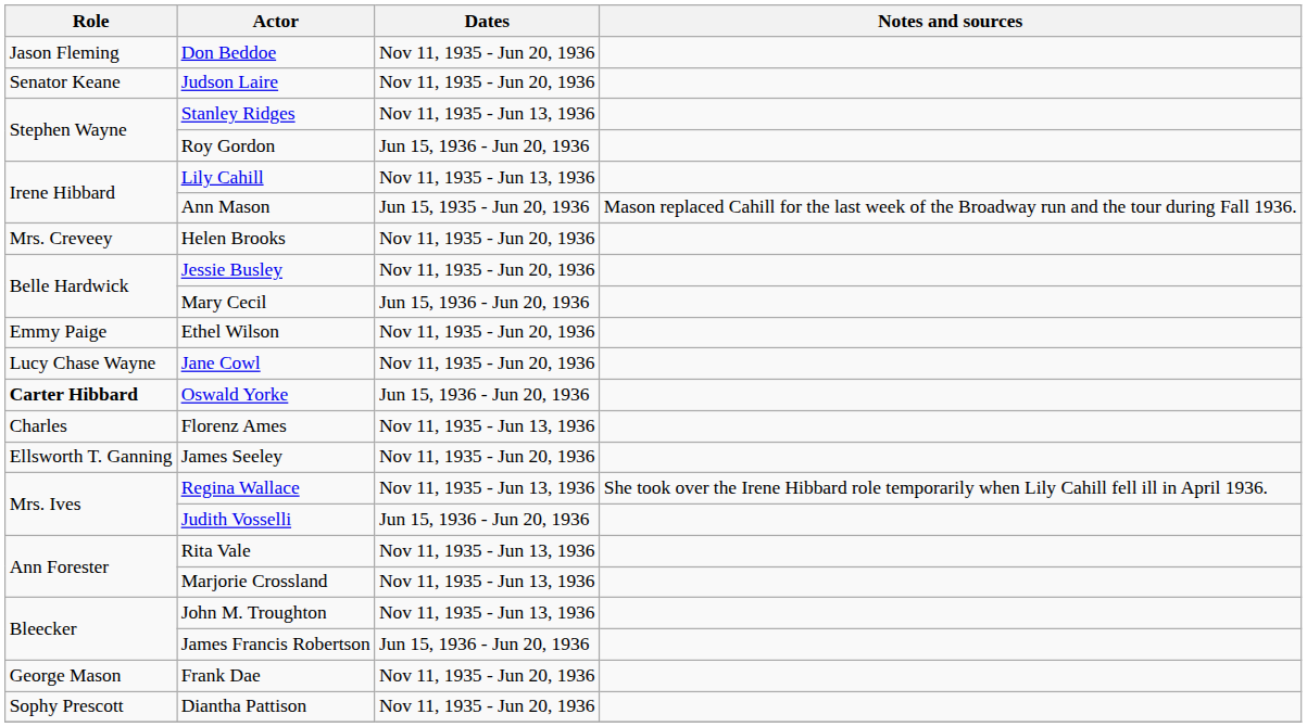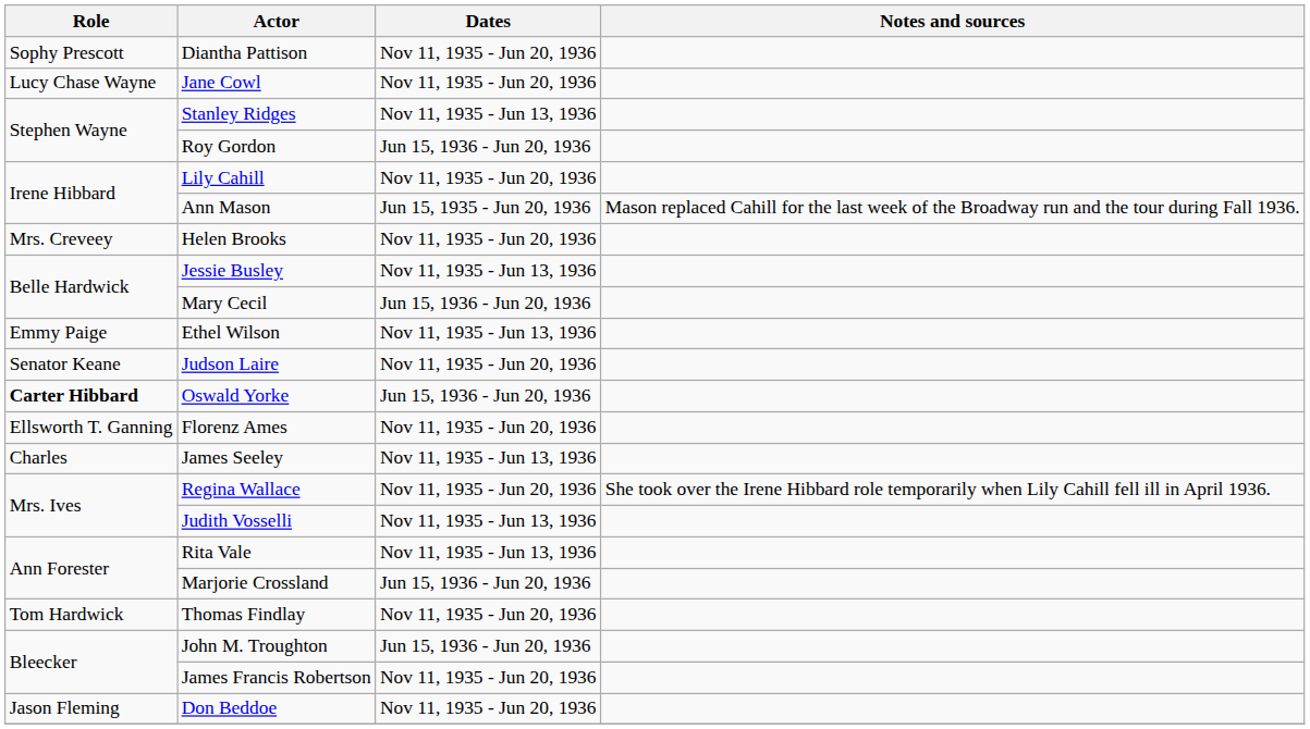rows swapped: Diantha Pattison <-> Don Beddoe
rows swapped: Jane Cowl <-> Judson Laire
Lily Cahill | Dates: Nov 11, 1935 - Jun 13, 1936 -> Nov 11, 1935 - Jun 20, 1936
Jessie Busley | Dates: Nov 11, 1935 - Jun 20, 1936 -> Nov 11, 1935 - Jun 13, 1936
Ethel Wilson | Dates: Nov 11, 1935 - Jun 20, 1936 -> Nov 11, 1935 - Jun 13, 1936
Florenz Ames | Role: Charles -> Ellsworth T. Ganning
Florenz Ames | Dates: Nov 11, 1935 - Jun 13, 1936 -> Nov 11, 1935 - Jun 20, 1936
James Seeley | Role: Ellsworth T. Ganning -> Charles
James Seeley | Dates: Nov 11, 1935 - Jun 20, 1936 -> Nov 11, 1935 - Jun 13, 1936
Regina Wallace | Dates: Nov 11, 1935 - Jun 13, 1936 -> Nov 11, 1935 - Jun 20, 1936
Judith Vosselli | Dates: Jun 15, 1936 - Jun 20, 1936 -> Nov 11, 1935 - Jun 13, 1936
Marjorie Crossland | Dates: Nov 11, 1935 - Jun 13, 1936 -> Jun 15, 1936 - Jun 20, 1936
+ row: Tom Hardwick | Thomas Findlay | Nov 11, 1935 - Jun 20, 1936
John M. Troughton | Dates: Nov 11, 1935 - Jun 13, 1936 -> Jun 15, 1936 - Jun 20, 1936
James Francis Robertson | Dates: Jun 15, 1936 - Jun 20, 1936 -> Nov 11, 1935 - Jun 20, 1936
- row: George Mason | Frank Dae | Nov 11, 1935 - Jun 20, 1936
